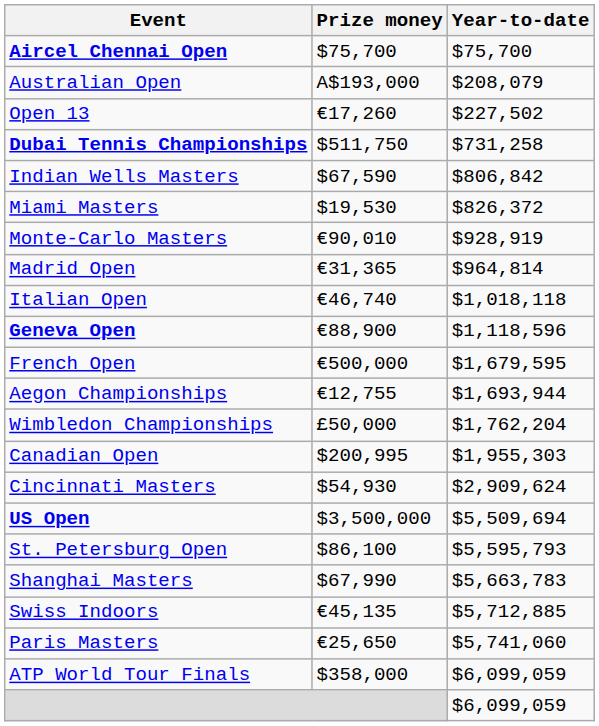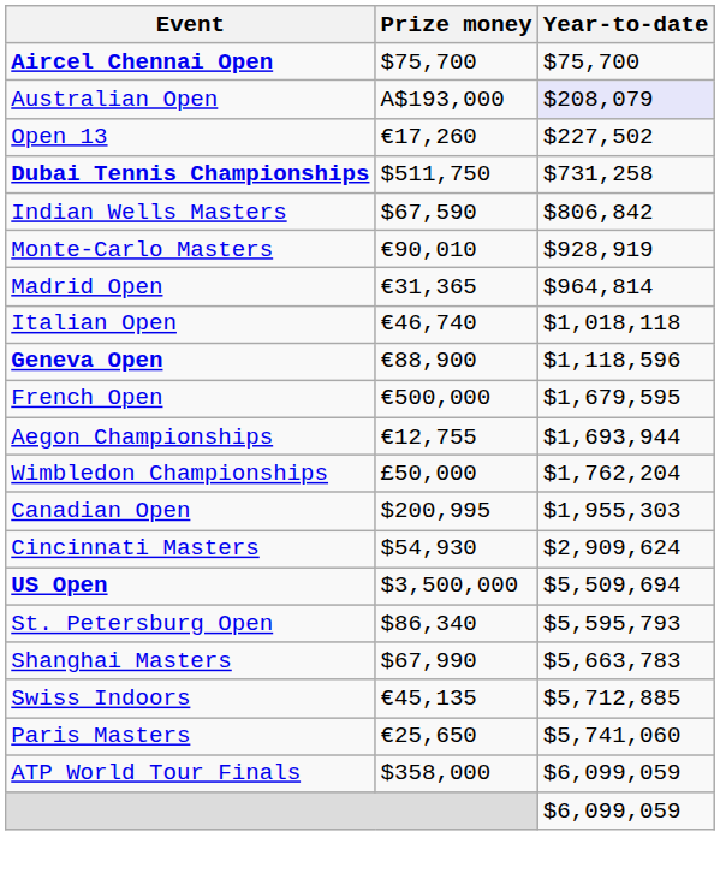Australian Open | Year-to-date: no background -> lavender background
- row: Miami Masters | $19,530 | $826,372
St. Petersburg Open | Prize money: $86,100 -> $86,340
